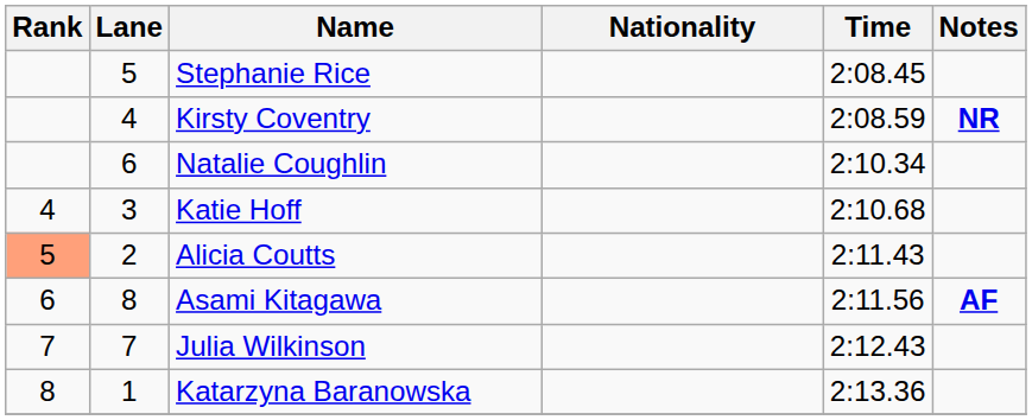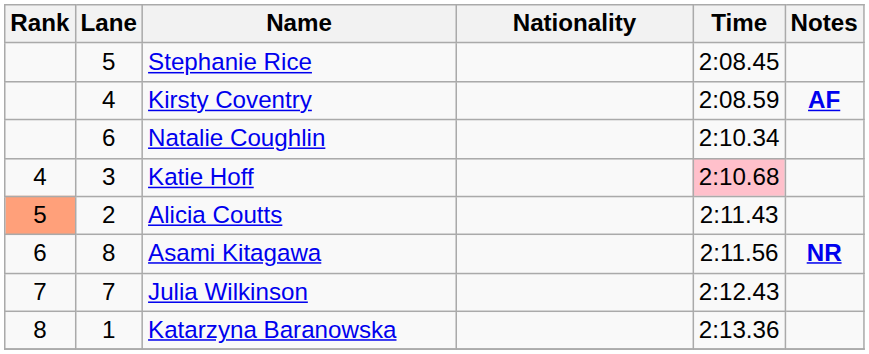Kirsty Coventry | Notes: NR -> AF
Katie Hoff | Time: no background -> pink background
Asami Kitagawa | Notes: AF -> NR
